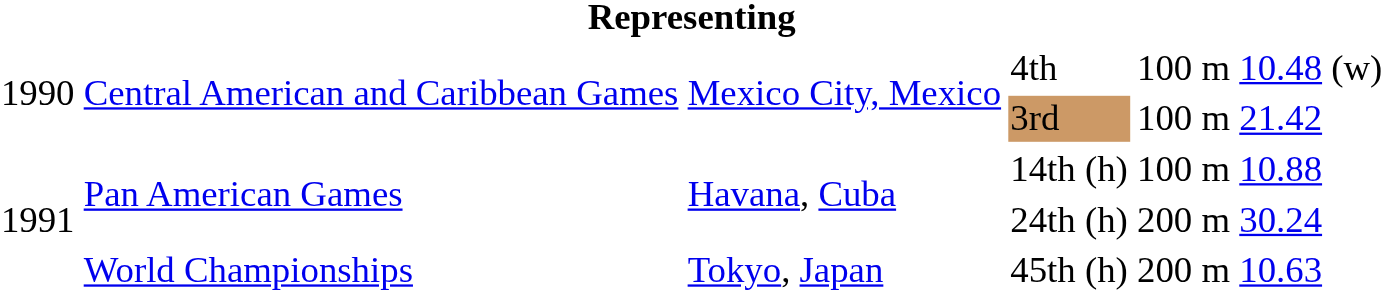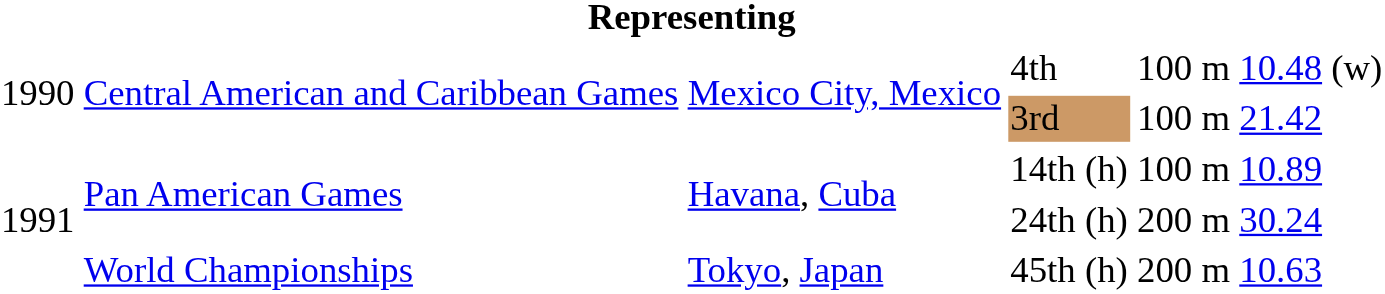14th (h) | column 6: 10.88 -> 10.89
